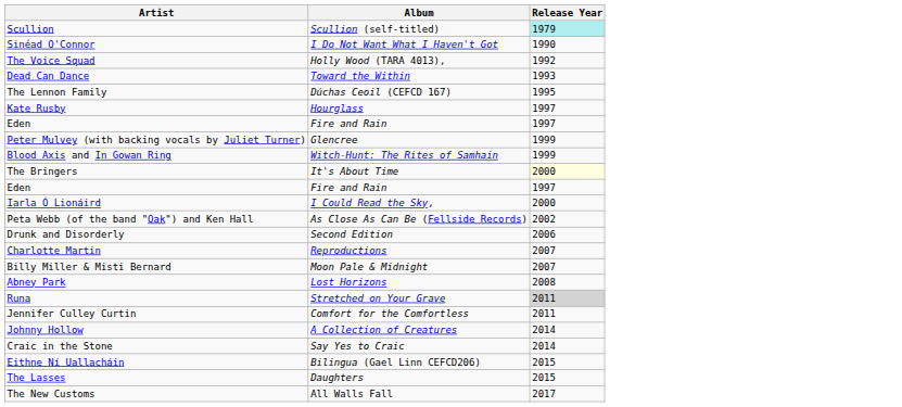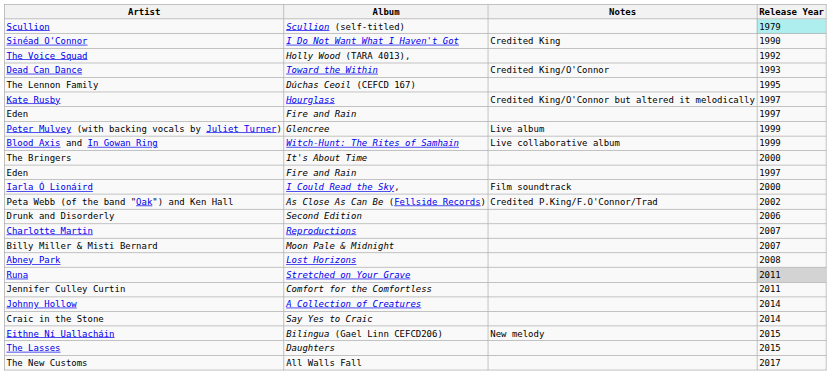+ column: Notes | Credited King | Credited King/O'Connor | Credited King/O'Connor but altered it melodically | Live album | Live collaborative album | Film soundtrack | Credited P.King/F.O'Connor/Trad | New melody
The Bringers | Release Year: lightyellow background -> no background
